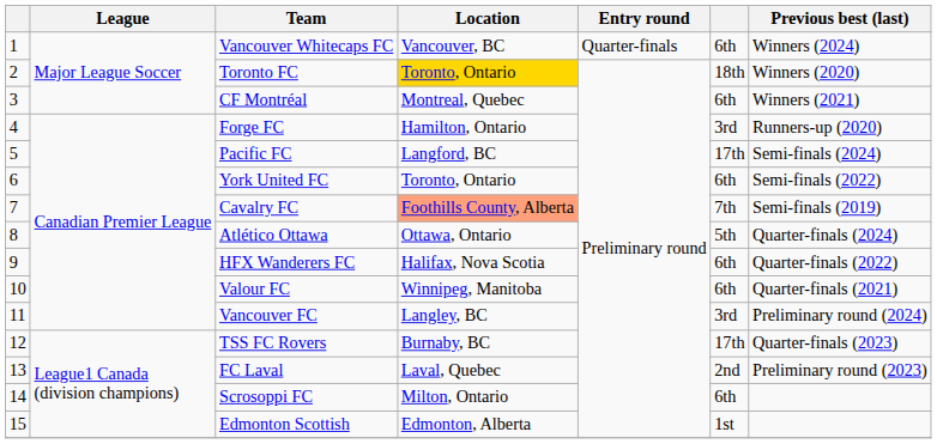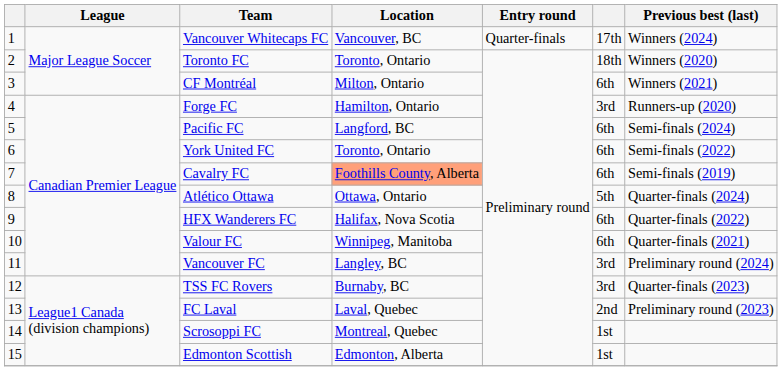Vancouver Whitecaps FC | column 6: 6th -> 17th
Toronto FC | Location: gold background -> no background
CF Montréal | Location: Montreal, Quebec -> Milton, Ontario
Pacific FC | column 6: 17th -> 6th
Cavalry FC | column 6: 7th -> 6th
TSS FC Rovers | column 6: 17th -> 3rd
Scrosoppi FC | Location: Milton, Ontario -> Montreal, Quebec
Scrosoppi FC | column 6: 6th -> 1st
